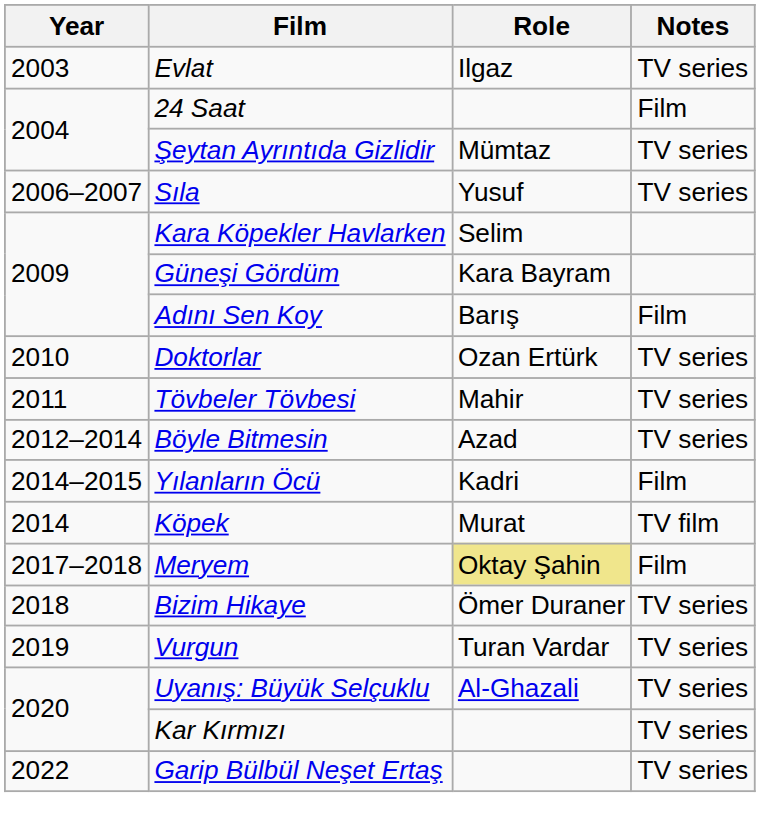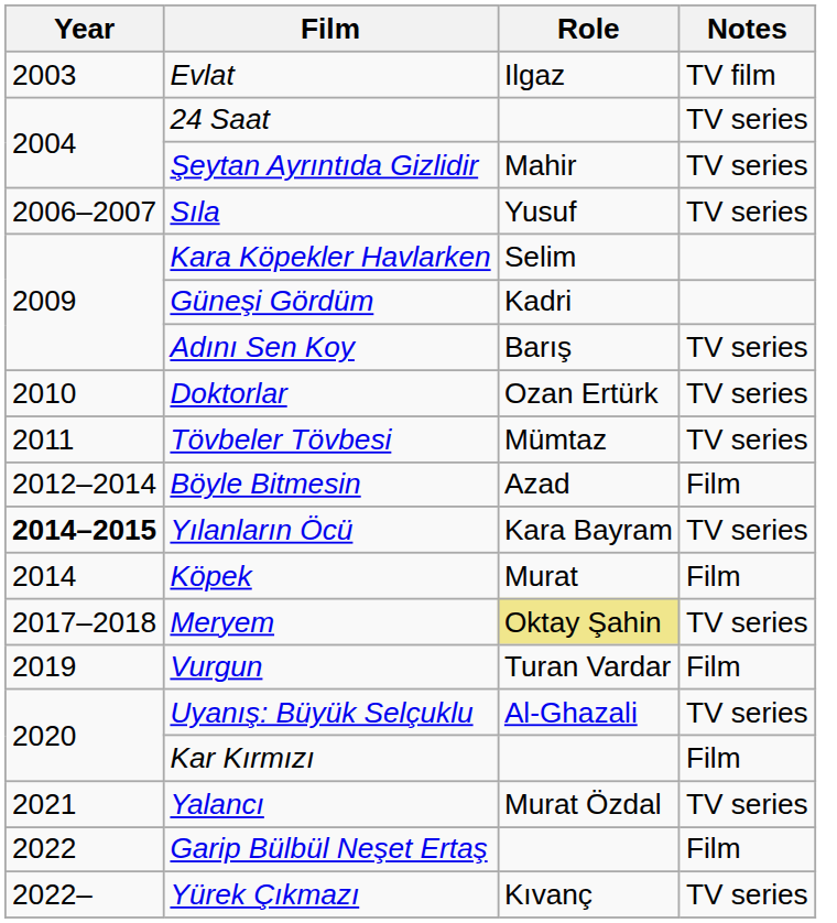Evlat | Notes: TV series -> TV film
24 Saat | Notes: Film -> TV series
Şeytan Ayrıntıda Gizlidir | Role: Mümtaz -> Mahir
Güneşi Gördüm | Role: Kara Bayram -> Kadri
Adını Sen Koy | Notes: Film -> TV series
Tövbeler Tövbesi | Role: Mahir -> Mümtaz
Böyle Bitmesin | Notes: TV series -> Film
Yılanların Öcü | Year: normal -> bold
Yılanların Öcü | Role: Kadri -> Kara Bayram
Yılanların Öcü | Notes: Film -> TV series
Köpek | Notes: TV film -> Film
Meryem | Notes: Film -> TV series
- row: 2018 | Bizim Hikaye | Ömer Duraner | TV series
Vurgun | Notes: TV series -> Film
Kar Kırmızı | Notes: TV series -> Film
+ row: 2021 | Yalancı | Murat Özdal | TV series
Garip Bülbül Neşet Ertaş | Notes: TV series -> Film
+ row: 2022– | Yürek Çıkmazı | Kıvanç | TV series
